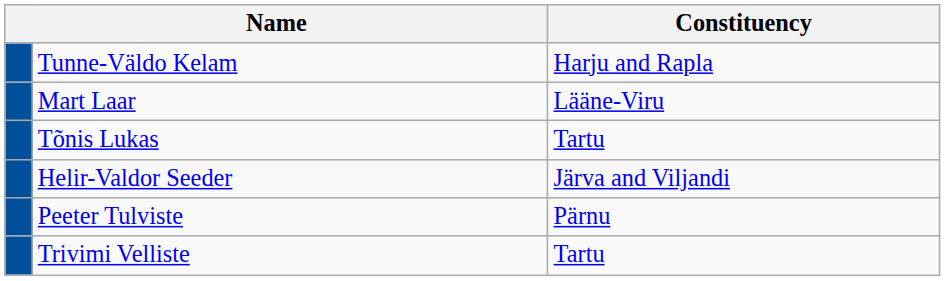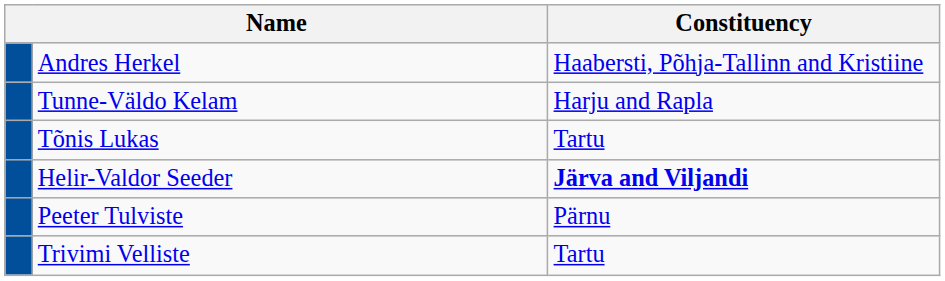+ row: Andres Herkel | Haabersti, Põhja-Tallinn and Kristiine
- row: Mart Laar | Lääne-Viru
Helir-Valdor Seeder | Constituency: normal -> bold
